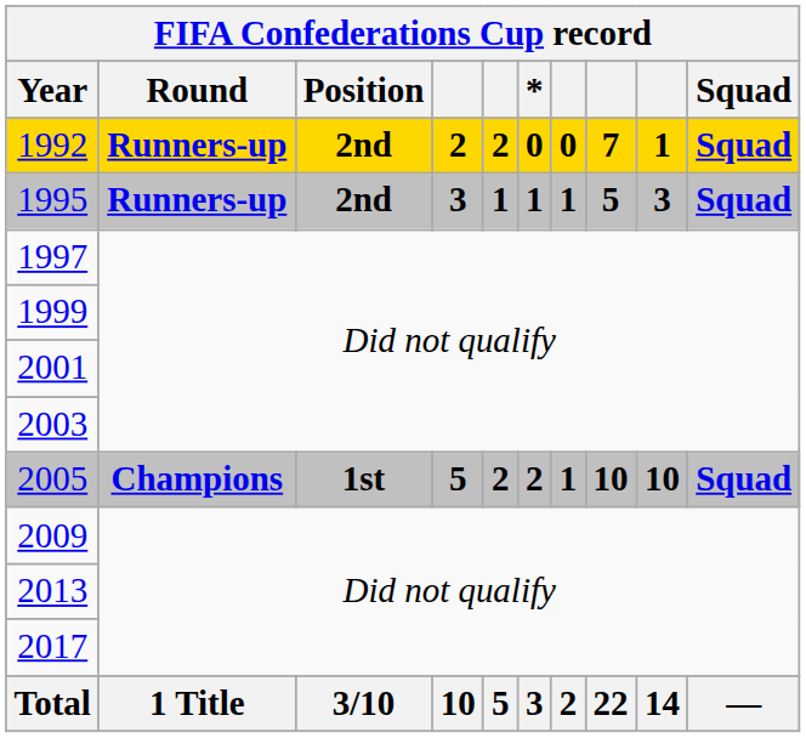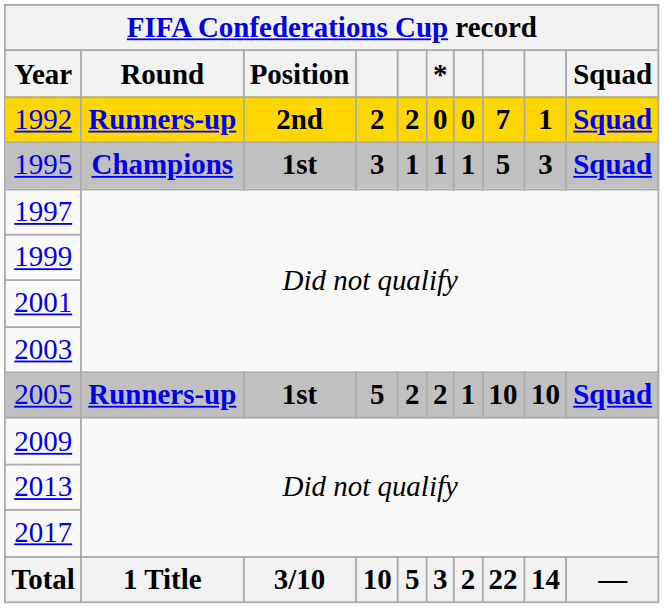1995 | Round: Runners-up -> Champions
1995 | Position: 2nd -> 1st
2005 | Round: Champions -> Runners-up
